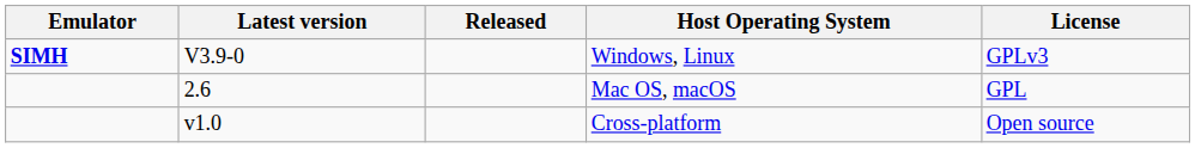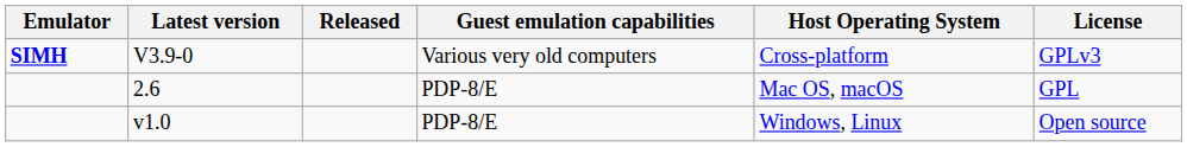+ column: Guest emulation capabilities | Various very old computers | PDP-8/E | PDP-8/E
V3.9-0 | Host Operating System: Windows, Linux -> Cross-platform
v1.0 | Host Operating System: Cross-platform -> Windows, Linux
